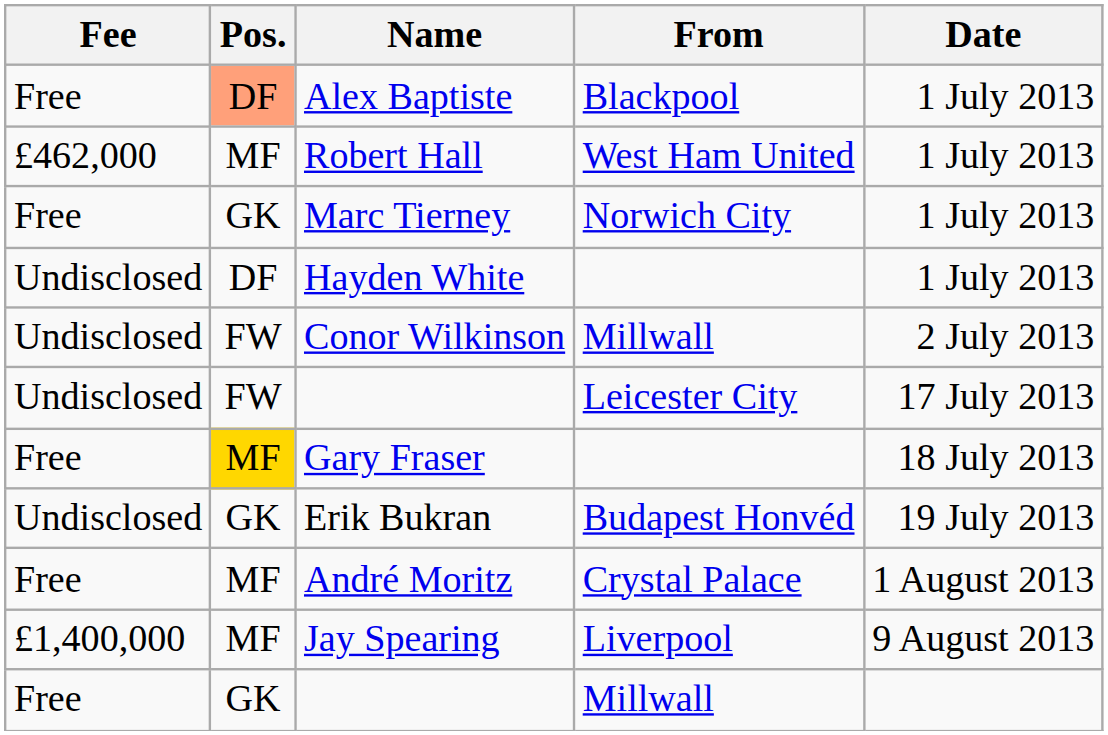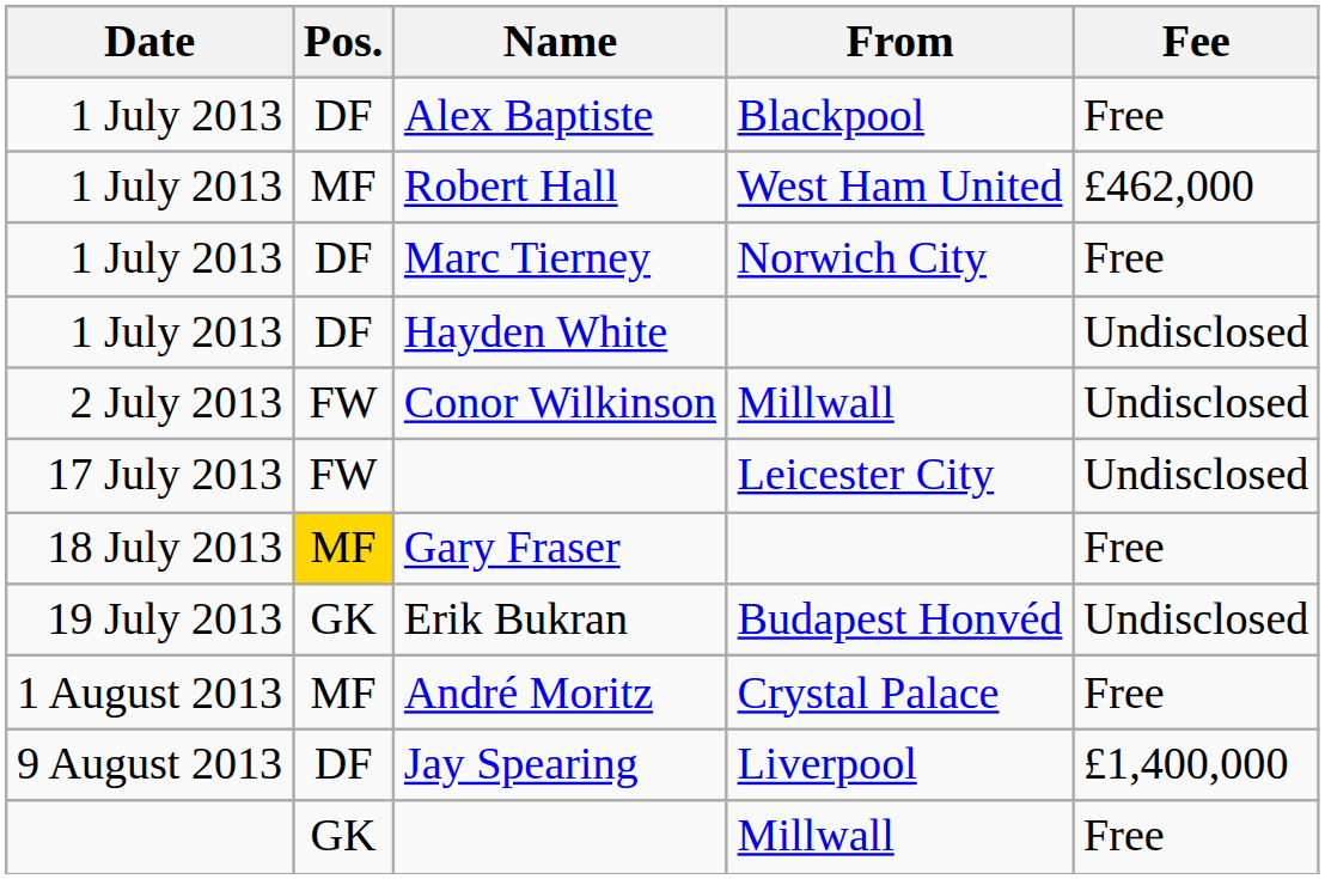columns swapped: Date <-> Fee
Alex Baptiste | Pos.: lightsalmon background -> no background
Marc Tierney | Pos.: GK -> DF
Jay Spearing | Pos.: MF -> DF
